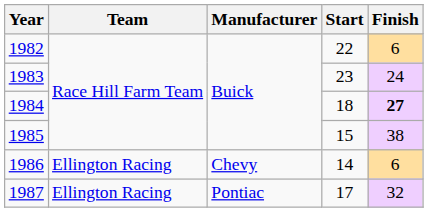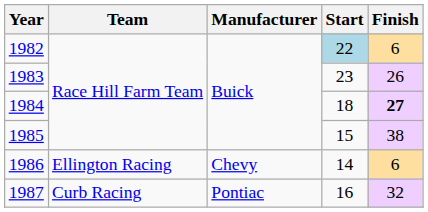1982 | Start: no background -> lightblue background
1983 | Finish: 24 -> 26
1987 | Team: Ellington Racing -> Curb Racing
1987 | Start: 17 -> 16
